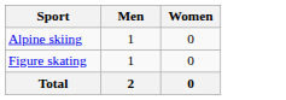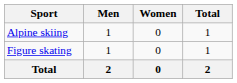+ column: Total | 1 | 1 | 2
